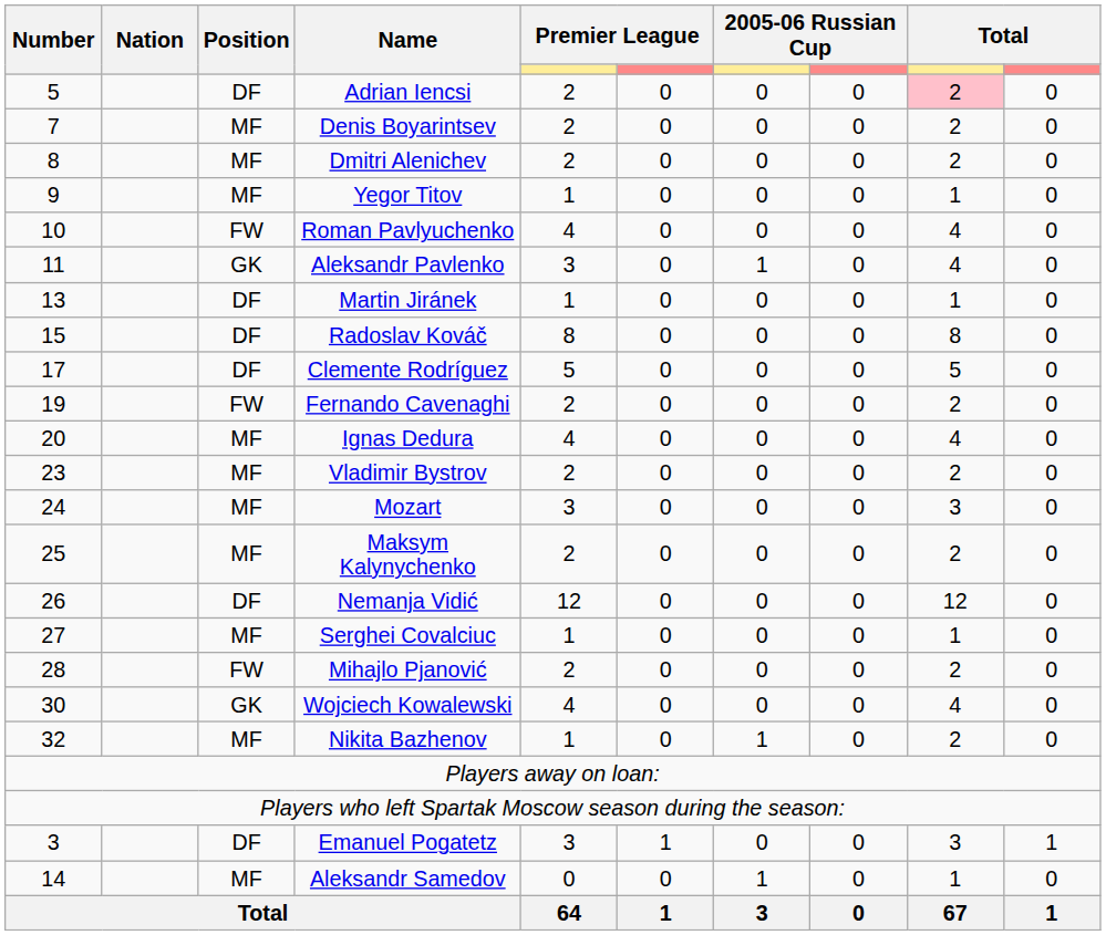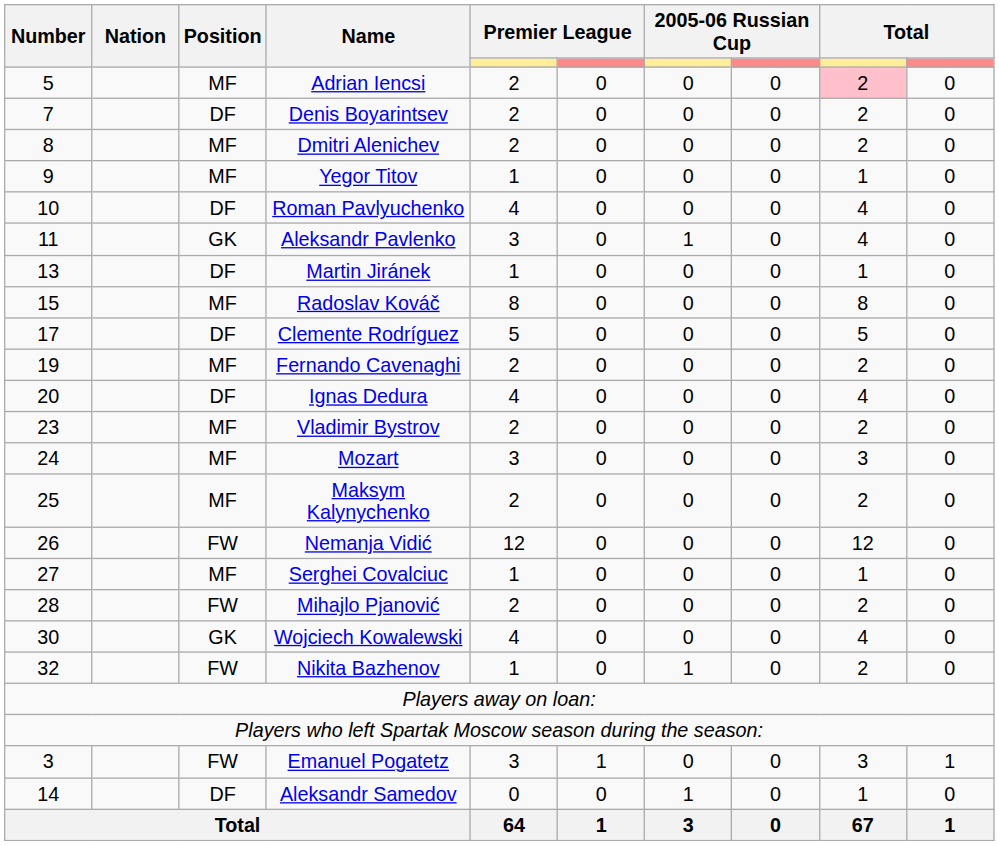Adrian Iencsi | Position: DF -> MF
Denis Boyarintsev | Position: MF -> DF
Roman Pavlyuchenko | Position: FW -> DF
Radoslav Kováč | Position: DF -> MF
Fernando Cavenaghi | Position: FW -> MF
Ignas Dedura | Position: MF -> DF
Nemanja Vidić | Position: DF -> FW
Nikita Bazhenov | Position: MF -> FW
Emanuel Pogatetz | Position: DF -> FW
Aleksandr Samedov | Position: MF -> DF
